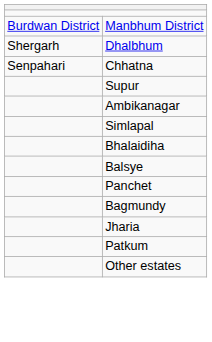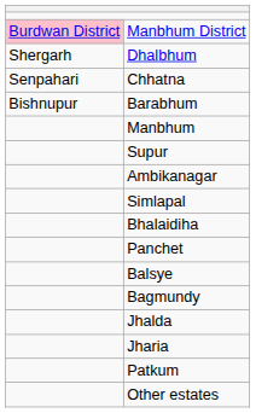Manbhum District | column 1: no background -> pink background
+ row: Bishnupur | Barabhum
+ row: Manbhum
rows swapped: Balsye <-> Panchet
+ row: Jhalda
